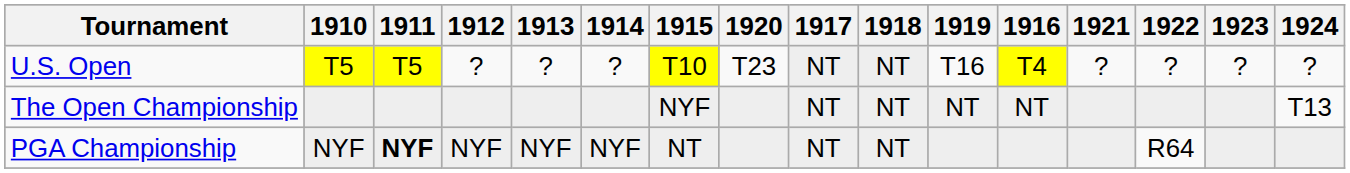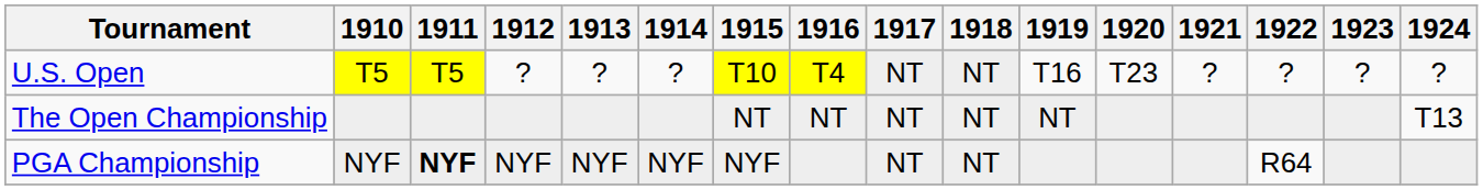columns swapped: 1916 <-> 1920
The Open Championship | 1915: NYF -> NT
PGA Championship | 1915: NT -> NYF
